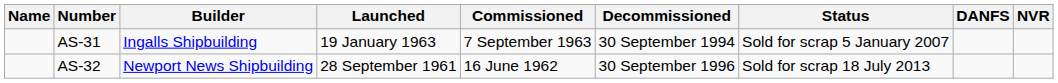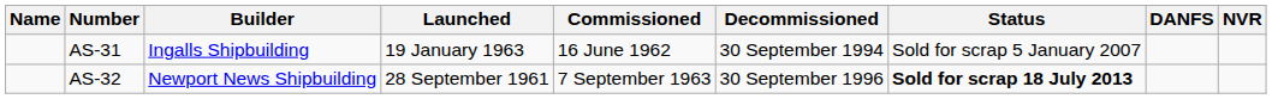AS-31 | Commissioned: 7 September 1963 -> 16 June 1962
AS-32 | Commissioned: 16 June 1962 -> 7 September 1963
AS-32 | Status: normal -> bold
